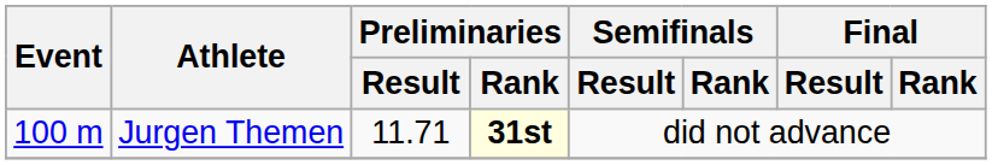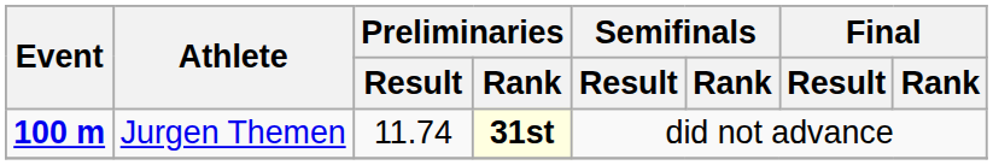Jurgen Themen | Event: normal -> bold
Jurgen Themen | Preliminaries / Result: 11.71 -> 11.74
